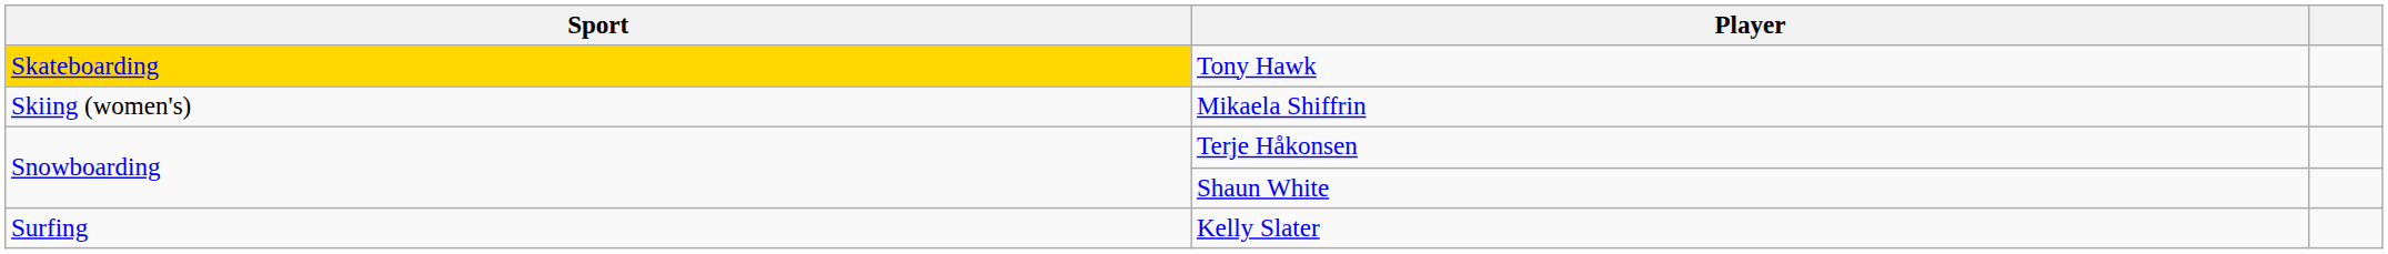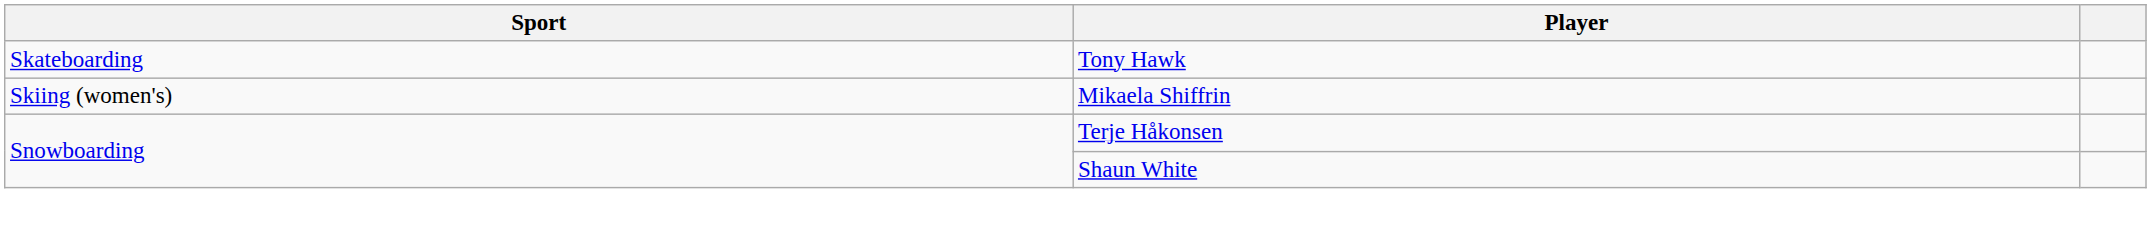Tony Hawk | Sport: gold background -> no background
- row: Surfing | Kelly Slater
